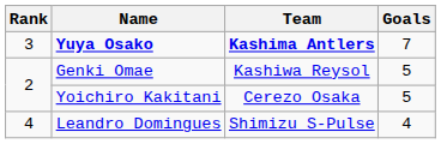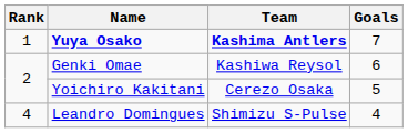Yuya Osako | Rank: 3 -> 1
Genki Omae | Goals: 5 -> 6
